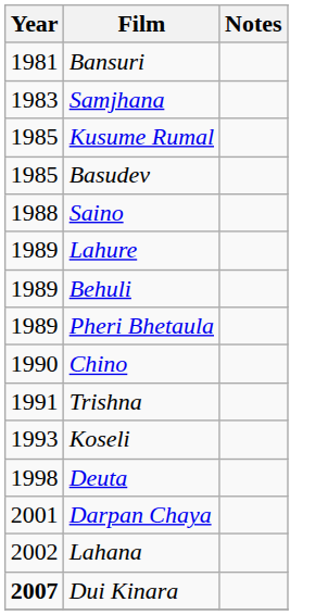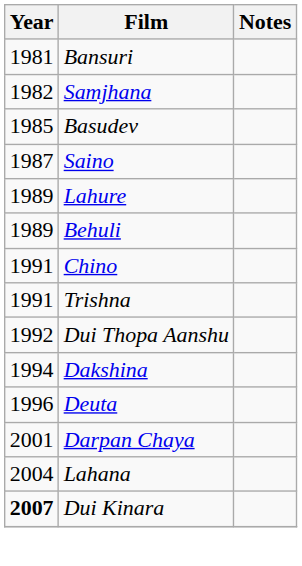Samjhana | Year: 1983 -> 1982
- row: 1985 | Kusume Rumal
Saino | Year: 1988 -> 1987
- row: 1989 | Pheri Bhetaula
Chino | Year: 1990 -> 1991
+ row: 1992 | Dui Thopa Aanshu
- row: 1993 | Koseli
+ row: 1994 | Dakshina
Deuta | Year: 1998 -> 1996
Lahana | Year: 2002 -> 2004
